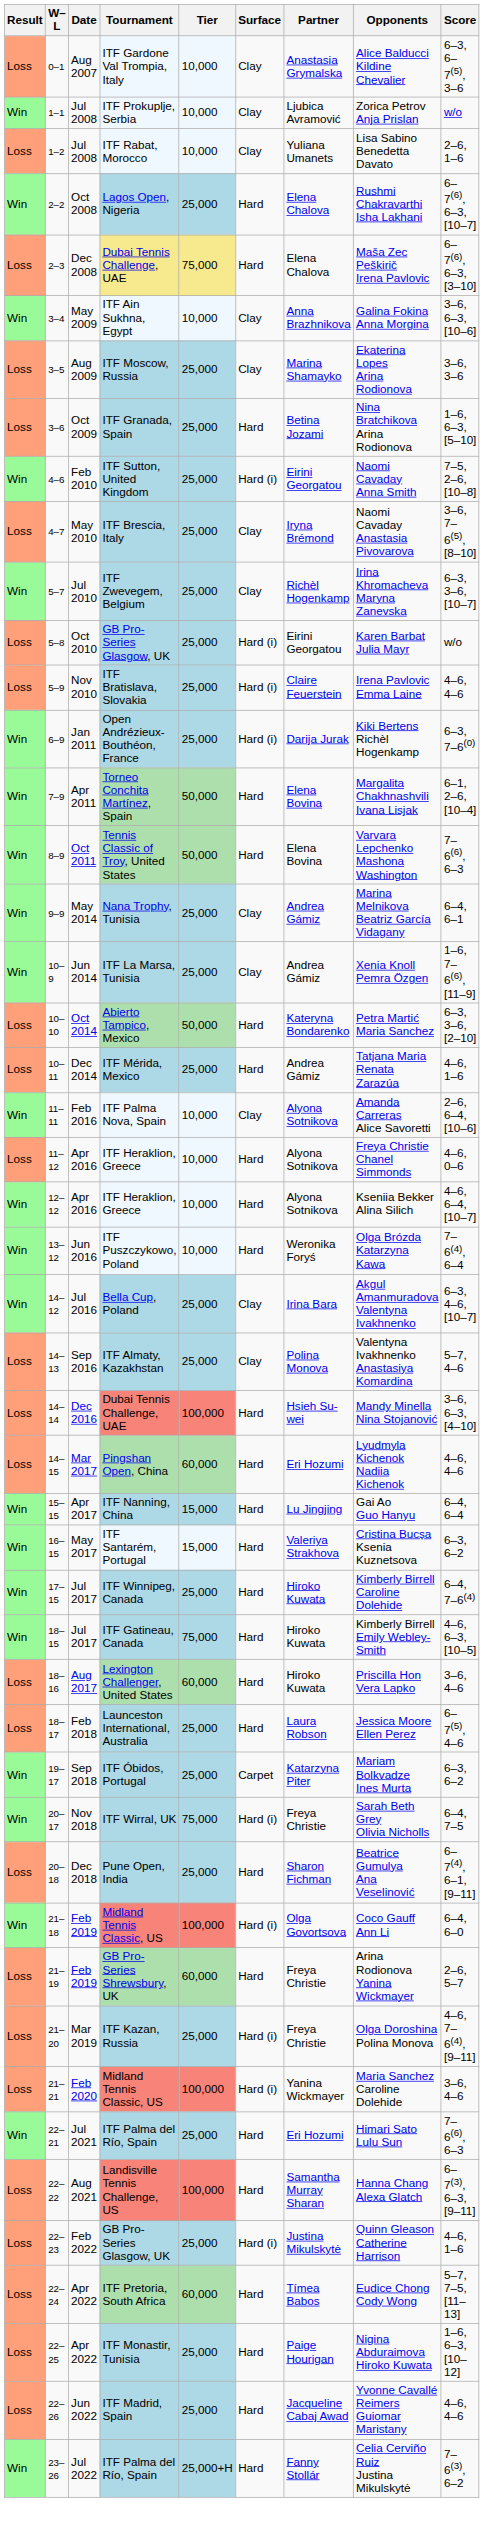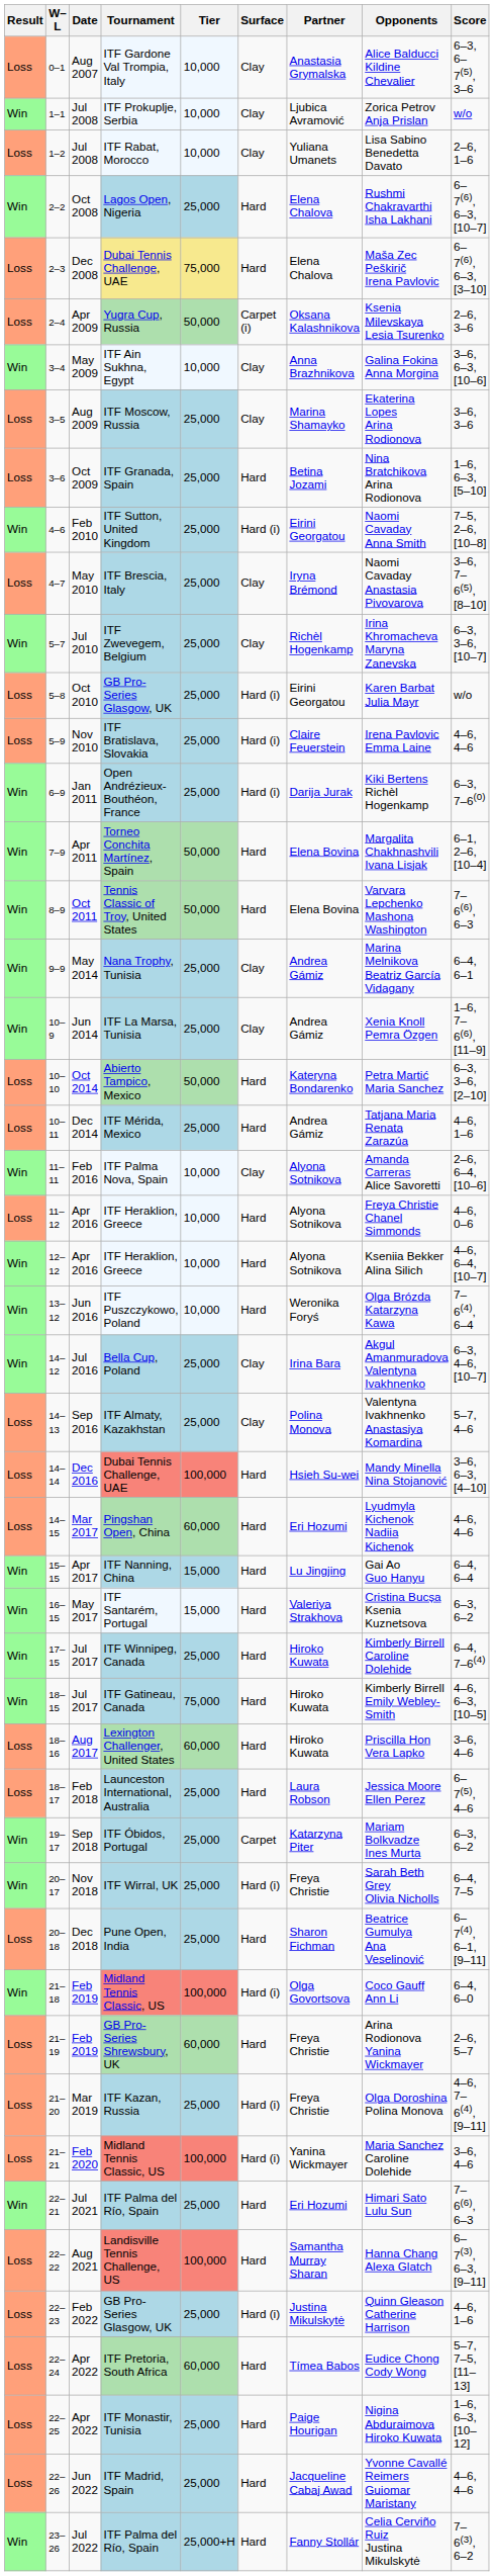+ row: Loss | 2–4 | Apr 2009 | Yugra Cup, Russia | 50,000 | Carpet (i) | Oksana Kalashnikova | Ksenia Milevskaya Lesia Tsurenko | 2–6, 3–6
20–17 | Tier: 75,000 -> 25,000
